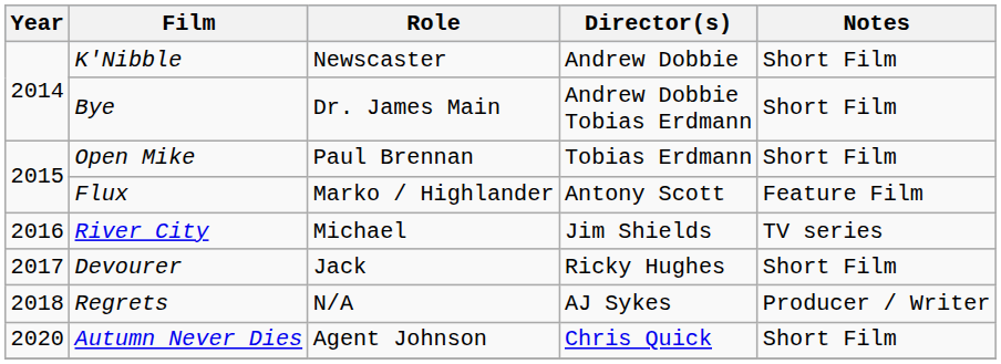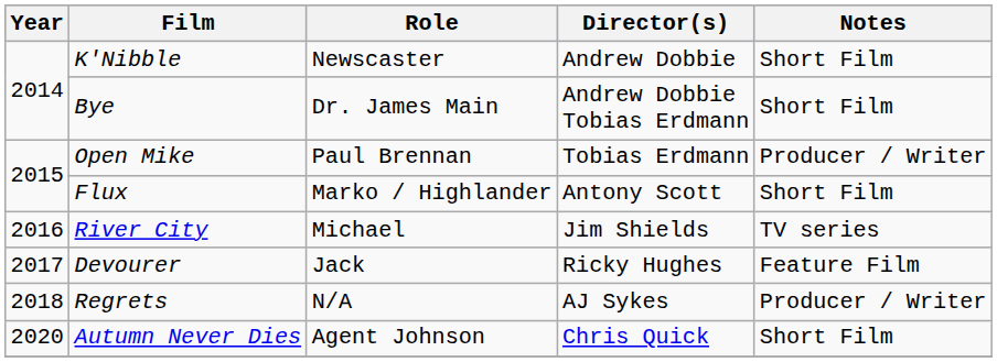Open Mike | Notes: Short Film -> Producer / Writer
Flux | Notes: Feature Film -> Short Film
Devourer | Notes: Short Film -> Feature Film
